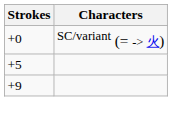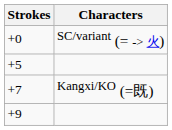+ row: +7 | Kangxi/KO (=既)
